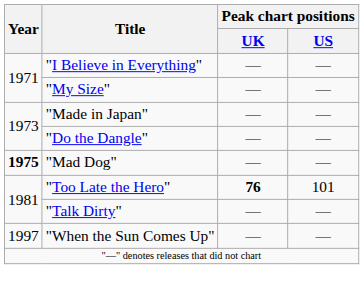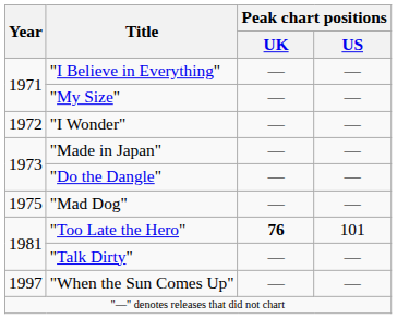+ row: 1972 | "I Wonder" | — | —
"Mad Dog" | Year: bold -> normal
